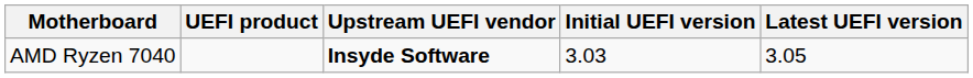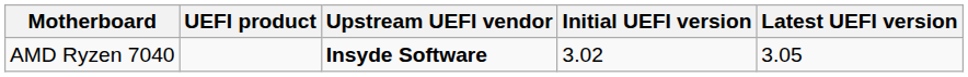AMD Ryzen 7040 | Initial UEFI version: 3.03 -> 3.02
